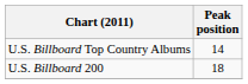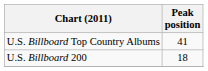U.S. Billboard Top Country Albums | Peak position: 14 -> 41
